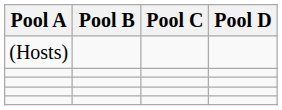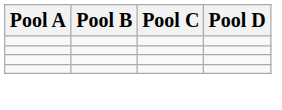- row: (Hosts)
